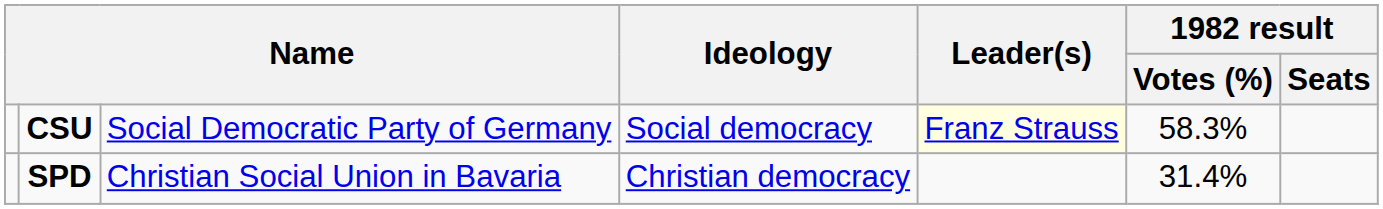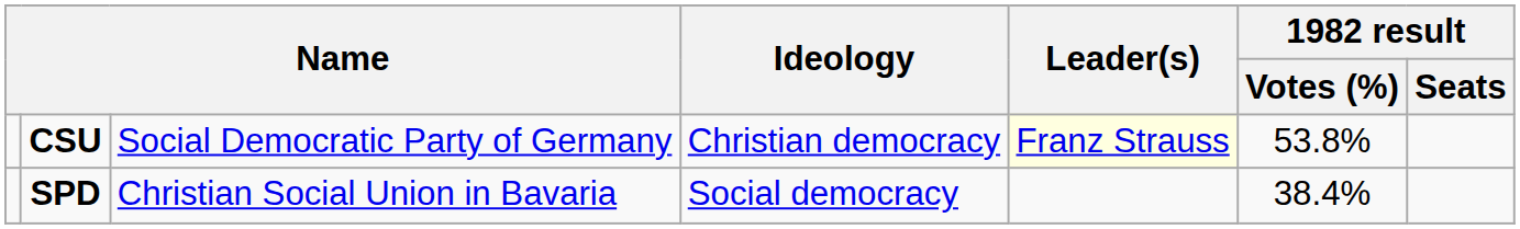CSU | Ideology: Social democracy -> Christian democracy
CSU | 1982 result / Votes (%): 58.3% -> 53.8%
SPD | Ideology: Christian democracy -> Social democracy
SPD | 1982 result / Votes (%): 31.4% -> 38.4%
